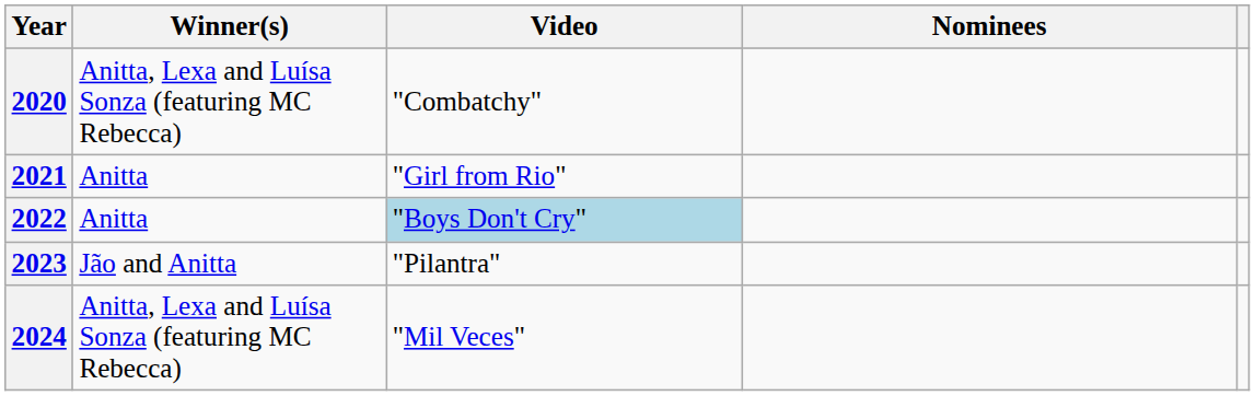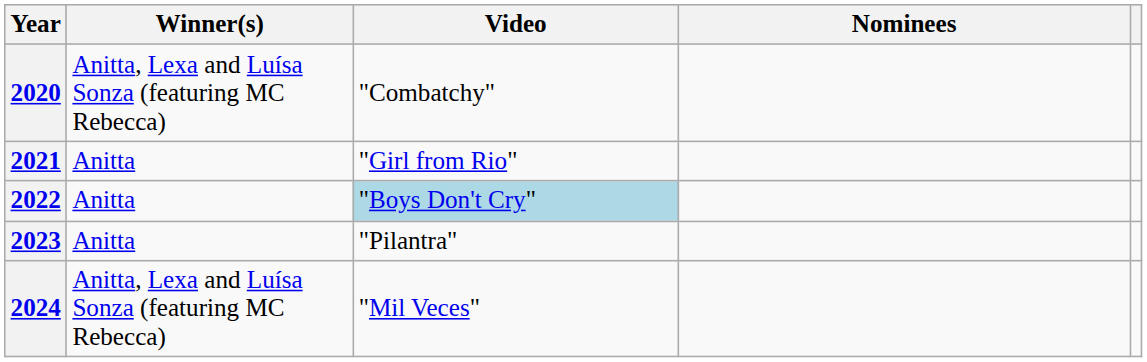2023 | Winner(s): Jão and Anitta -> Anitta
